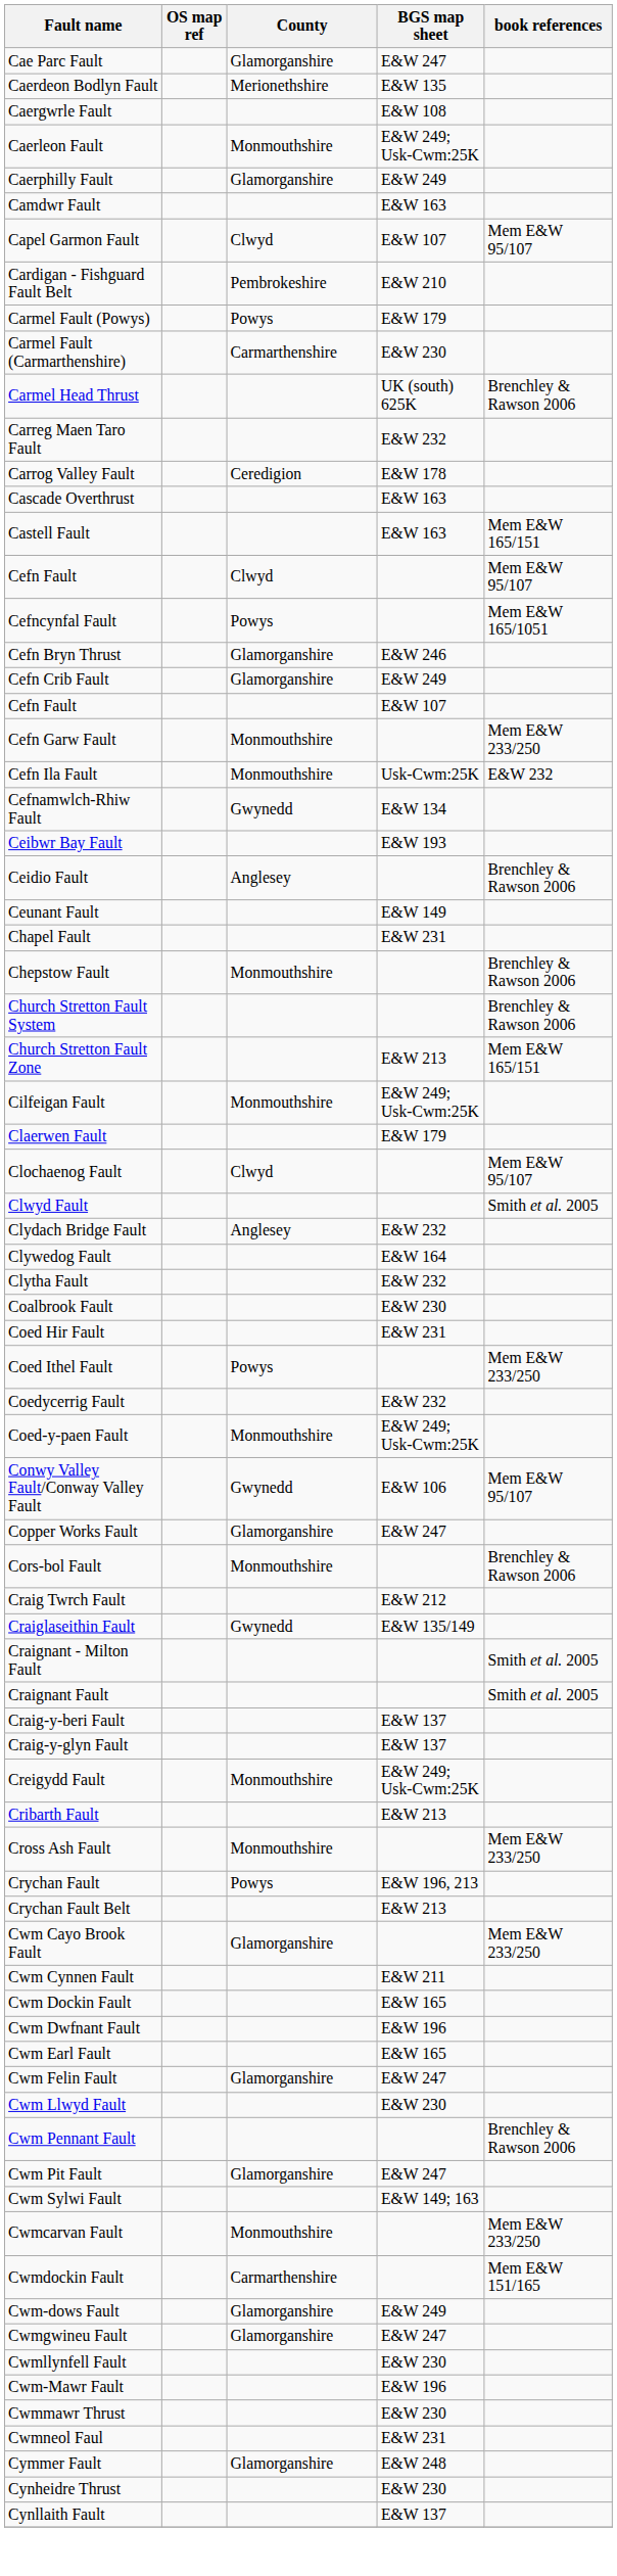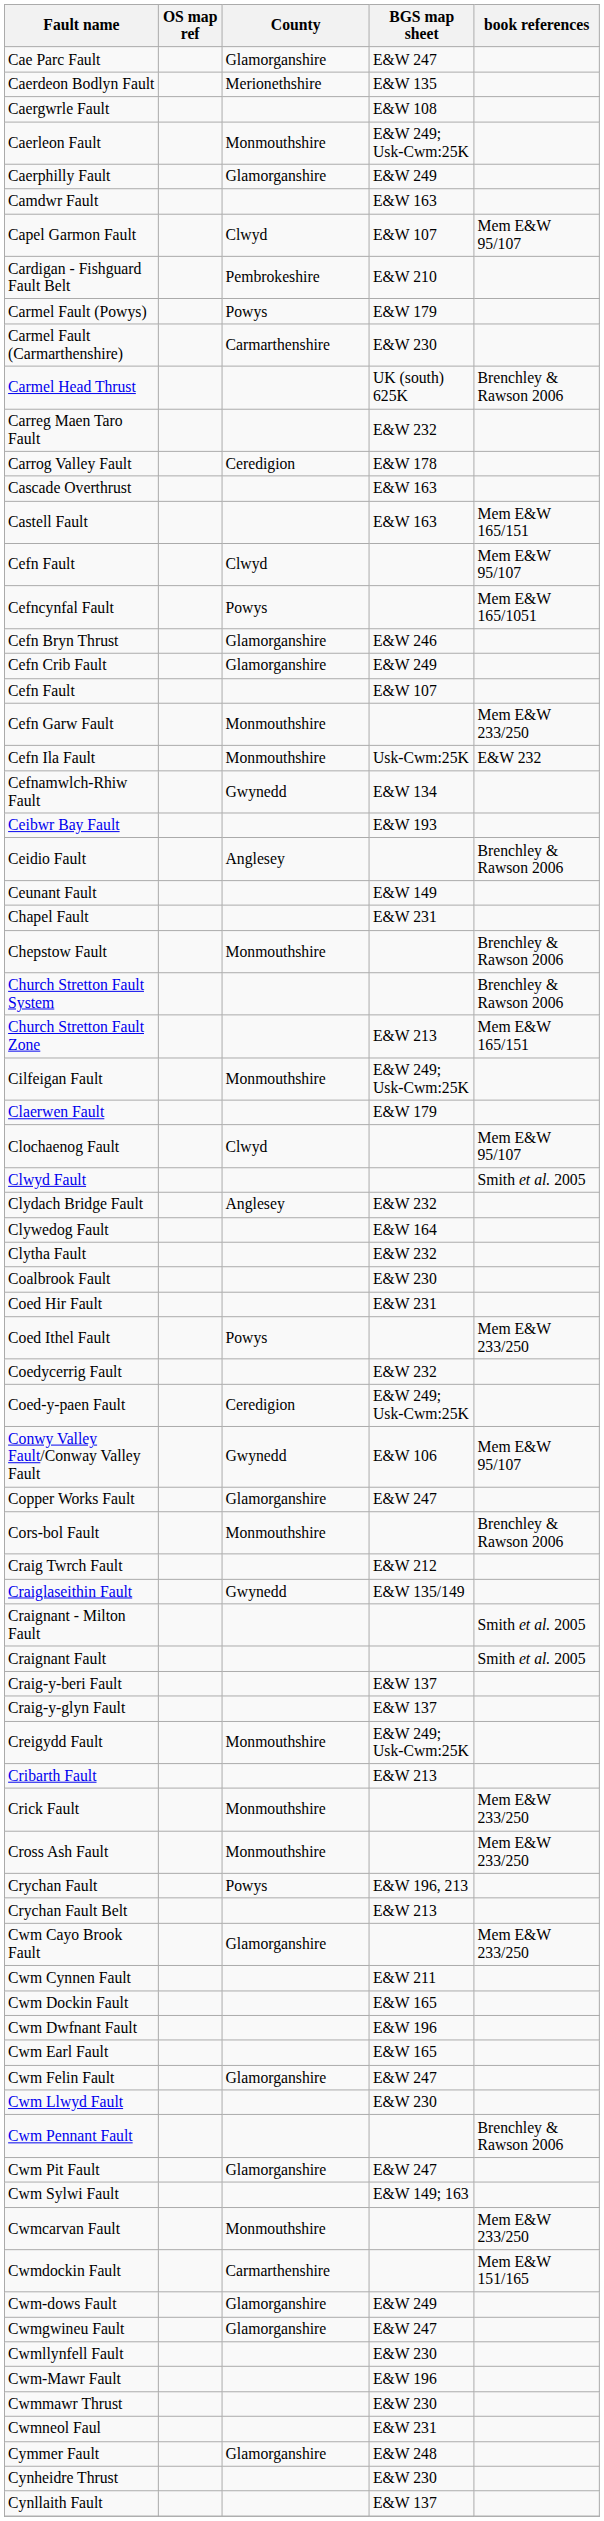Coed-y-paen Fault | County: Monmouthshire -> Ceredigion
+ row: Crick Fault | Monmouthshire | Mem E&W 233/250
